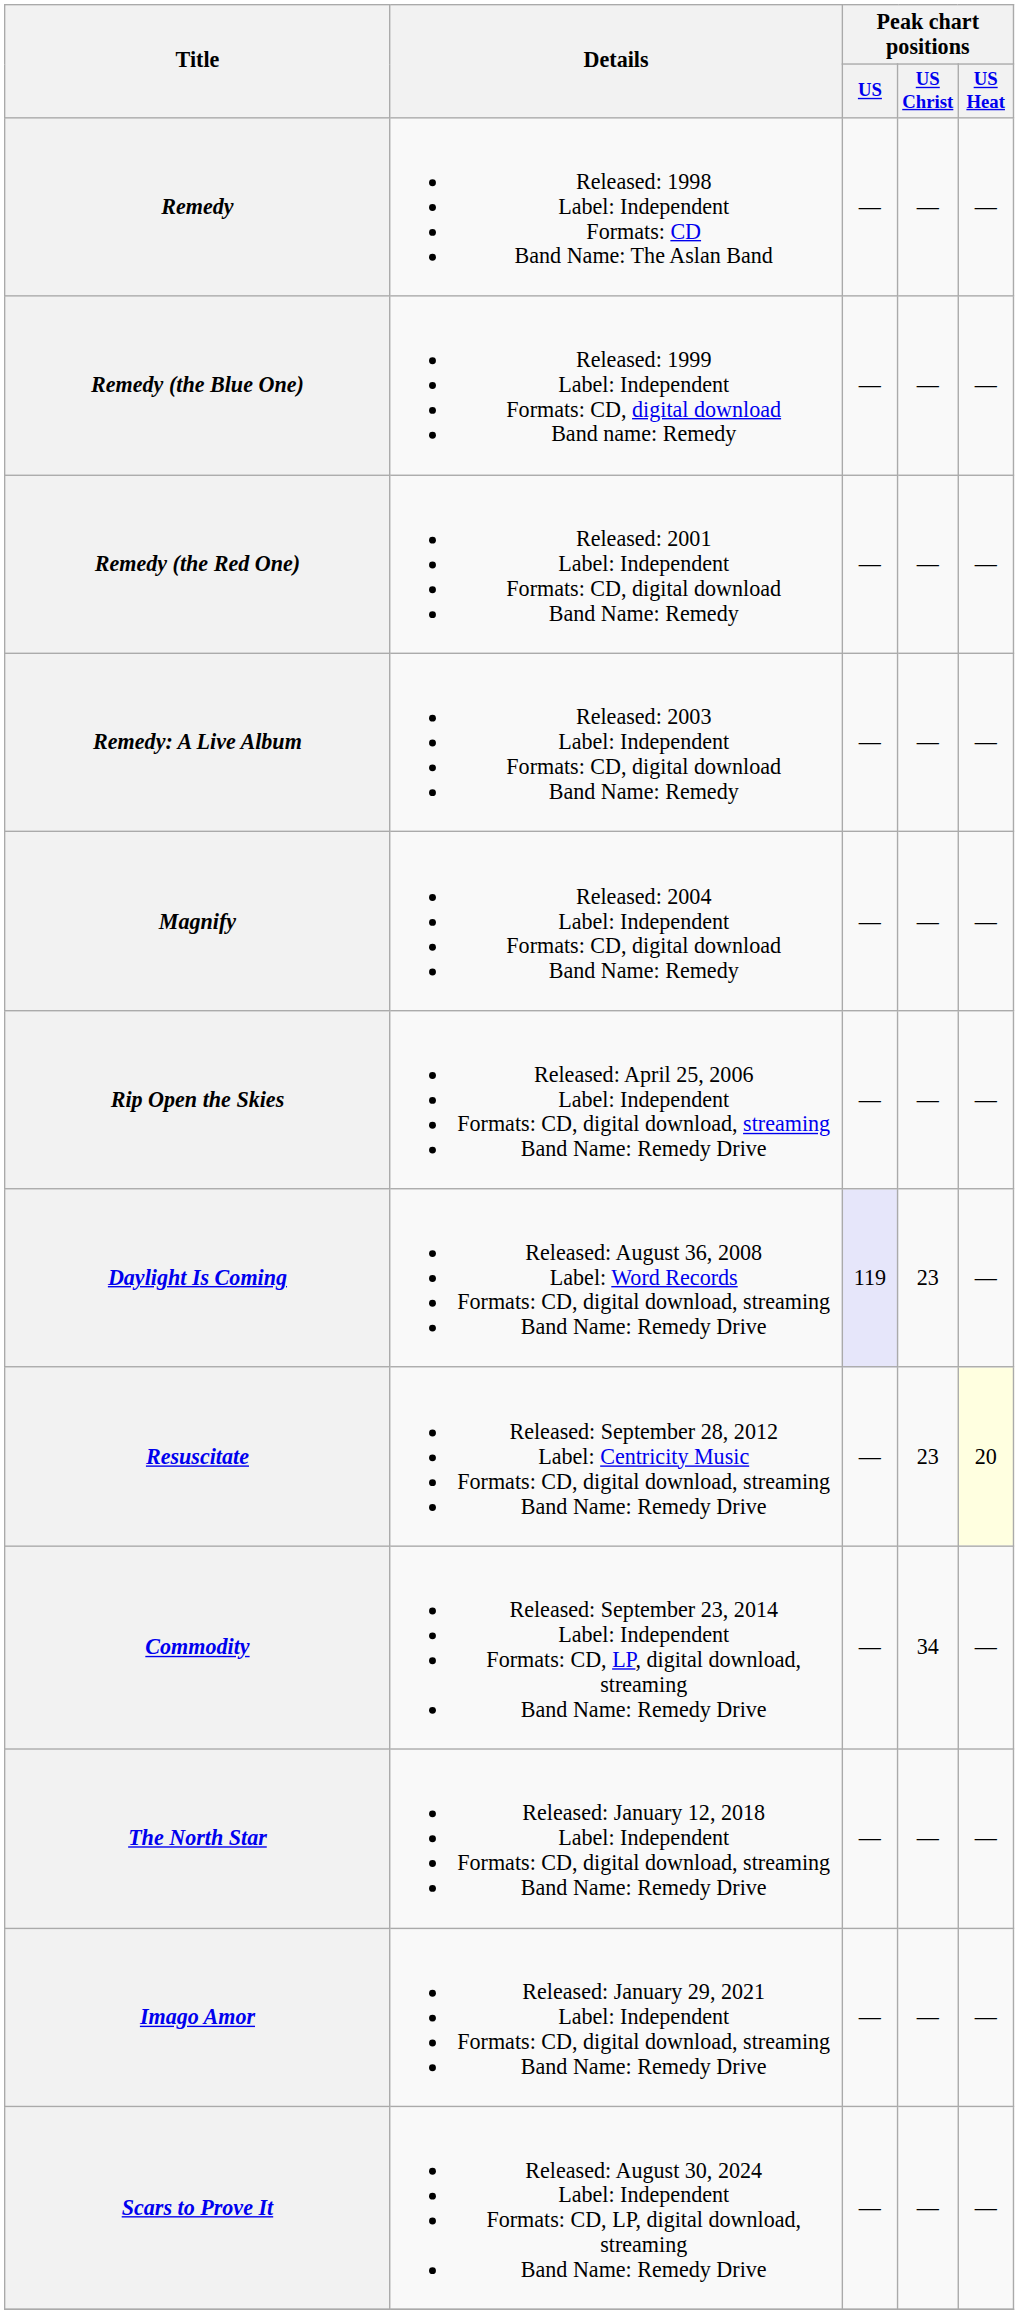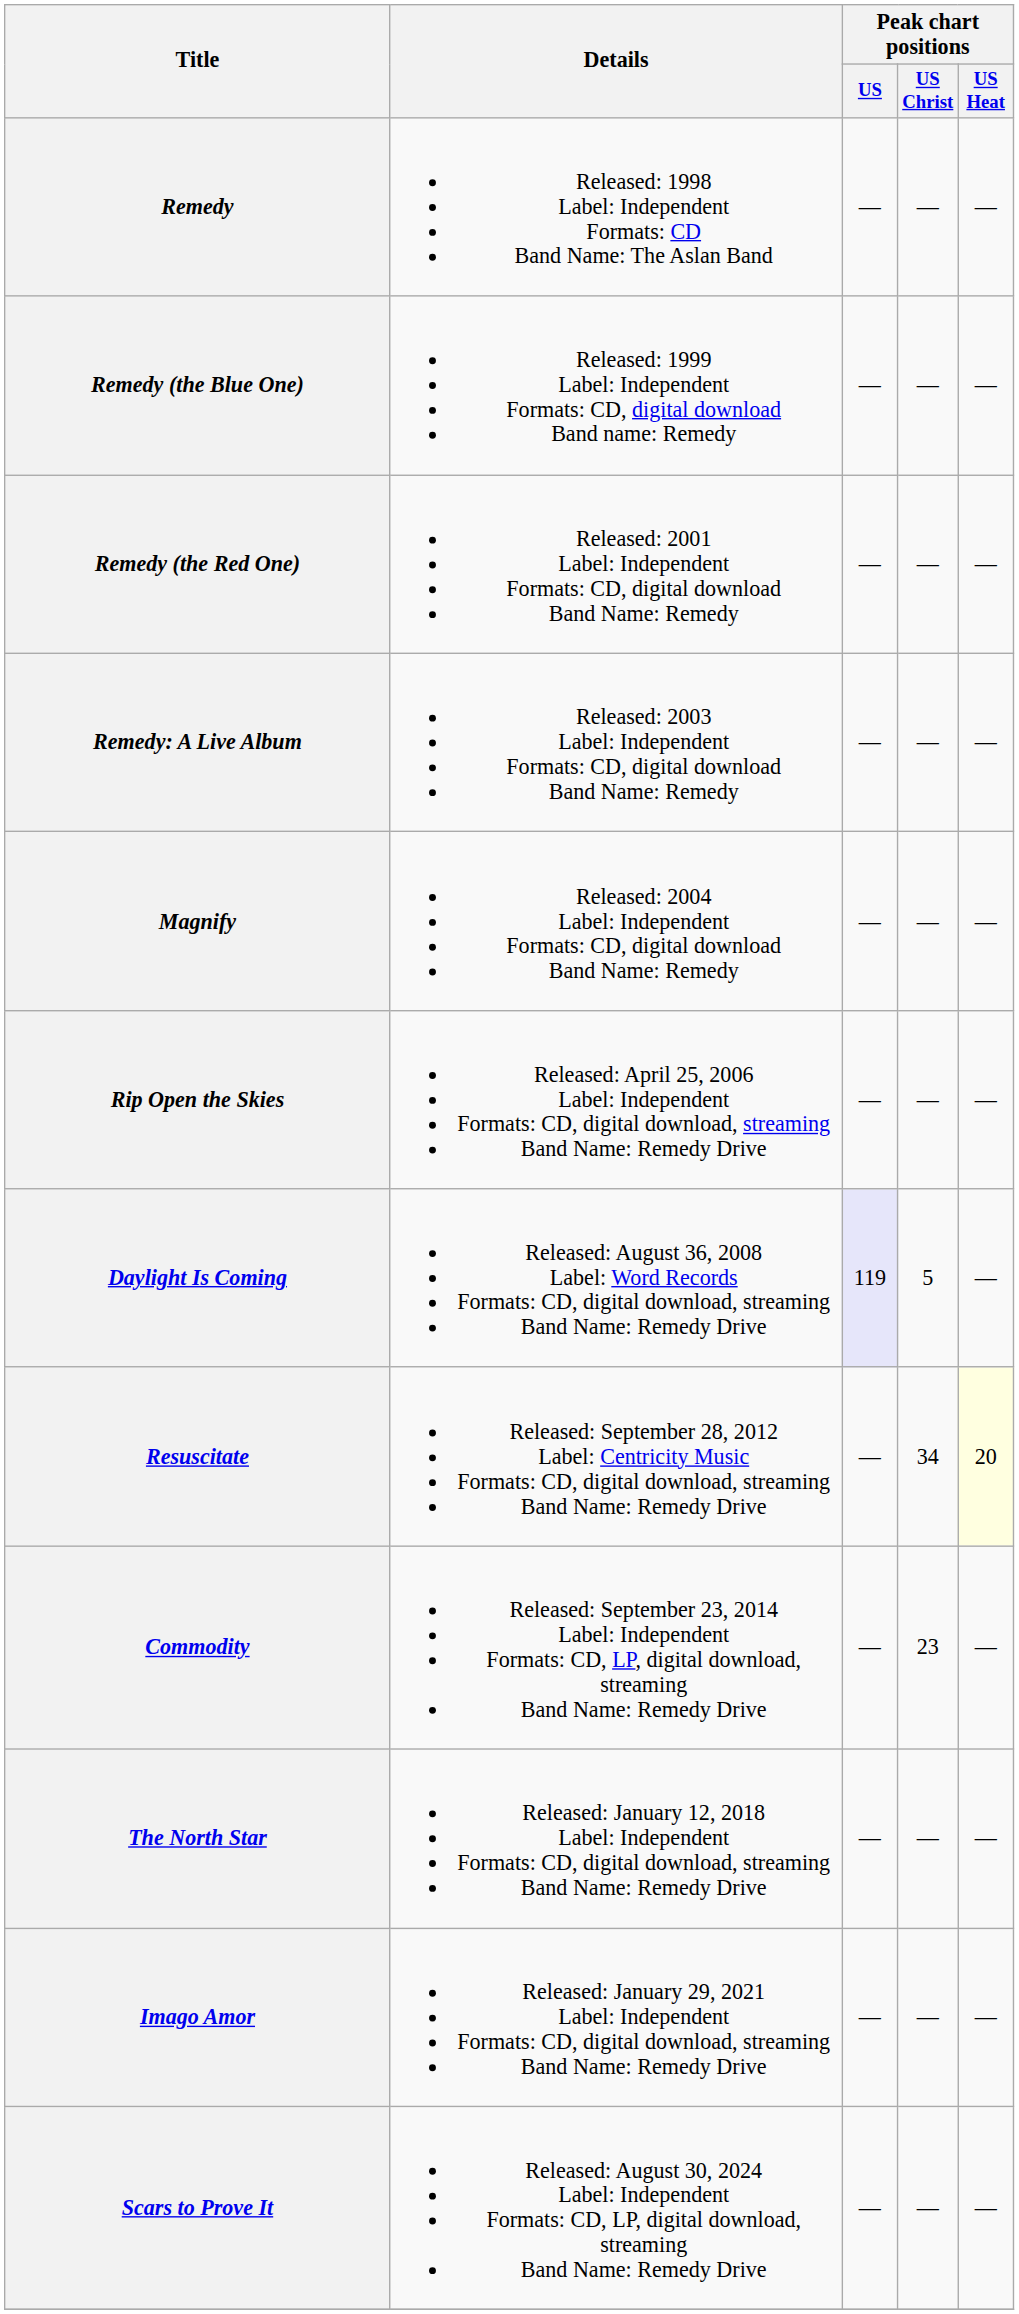Daylight Is Coming | Peak chart positions / US Christ: 23 -> 5
Resuscitate | Peak chart positions / US Christ: 23 -> 34
Commodity | Peak chart positions / US Christ: 34 -> 23
